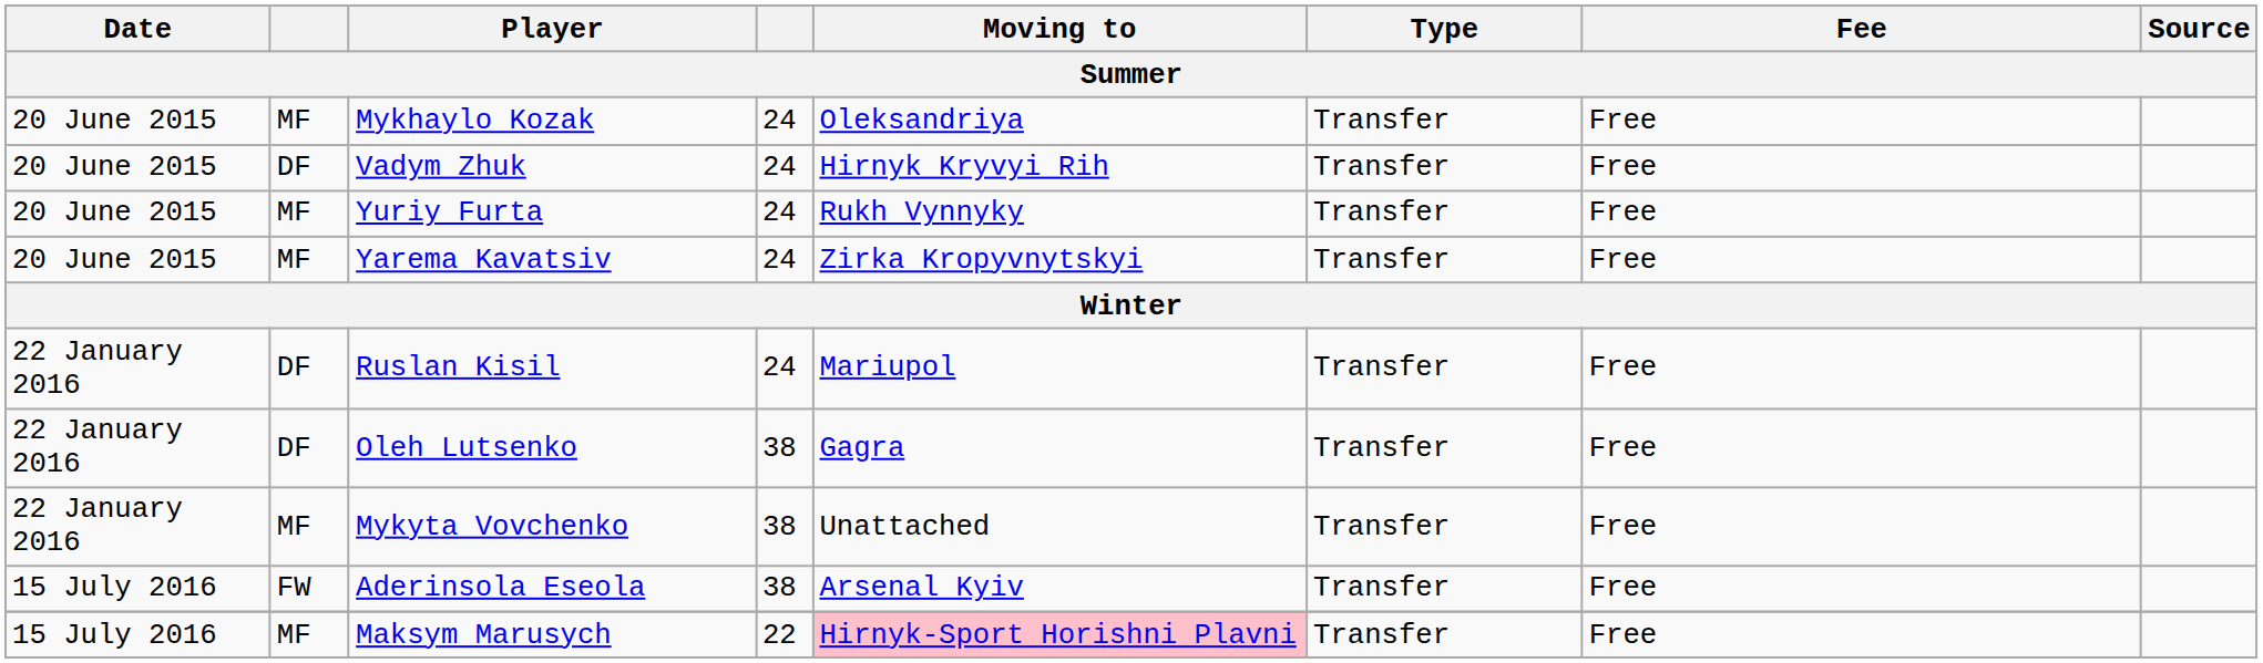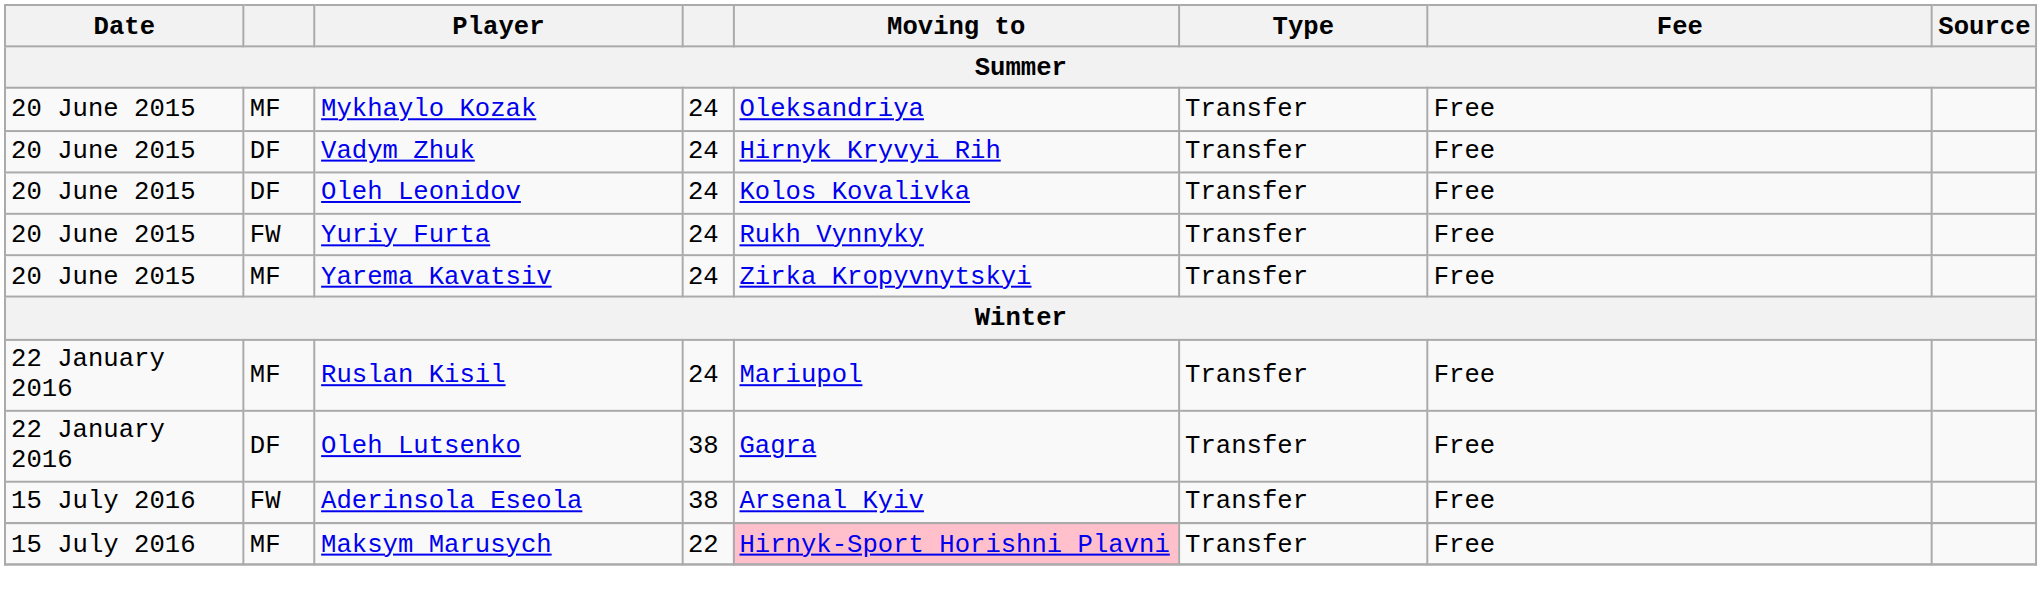+ row: 20 June 2015 | DF | Oleh Leonidov | 24 | Kolos Kovalivka | Transfer | Free
Yuriy Furta | column 2: MF -> FW
Ruslan Kisil | column 2: DF -> MF
- row: 22 January 2016 | MF | Mykyta Vovchenko | 38 | Unattached | Transfer | Free
